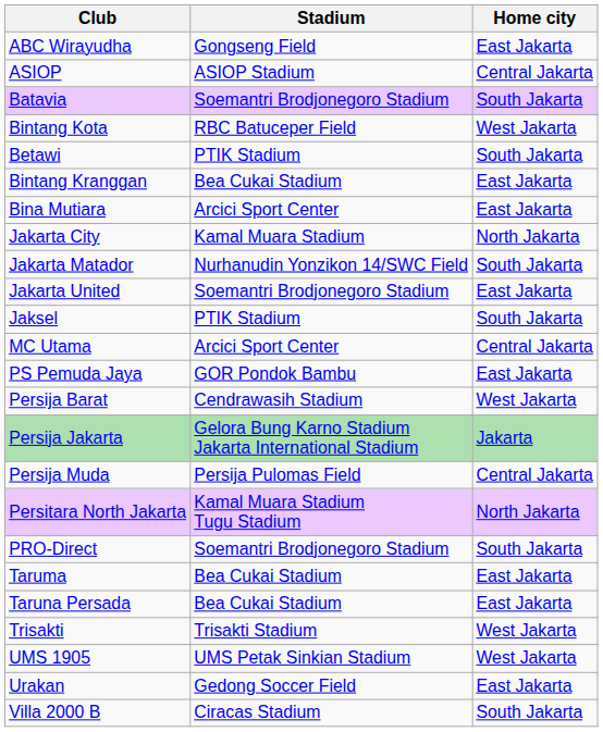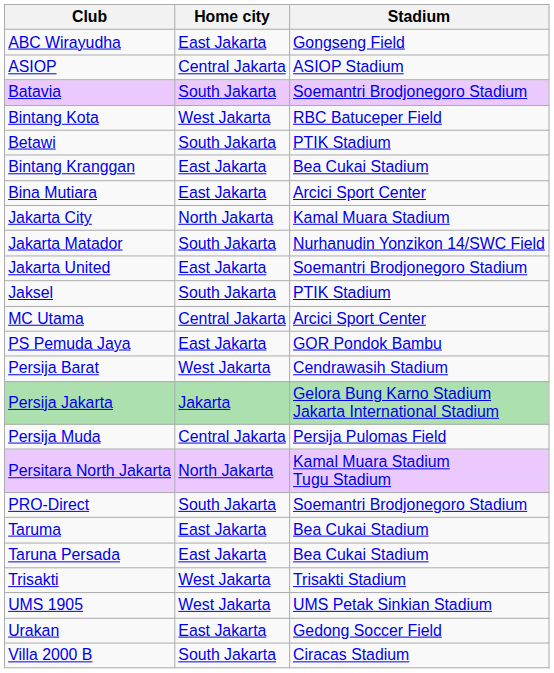columns swapped: Home city <-> Stadium
